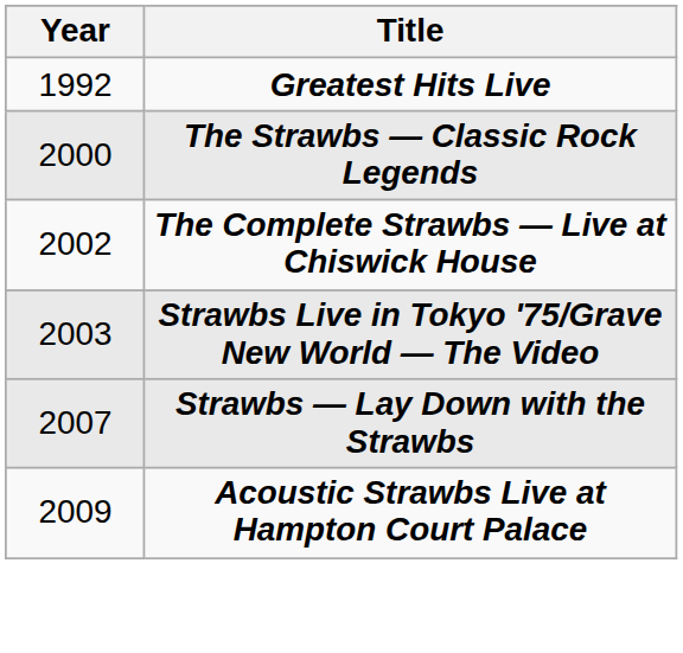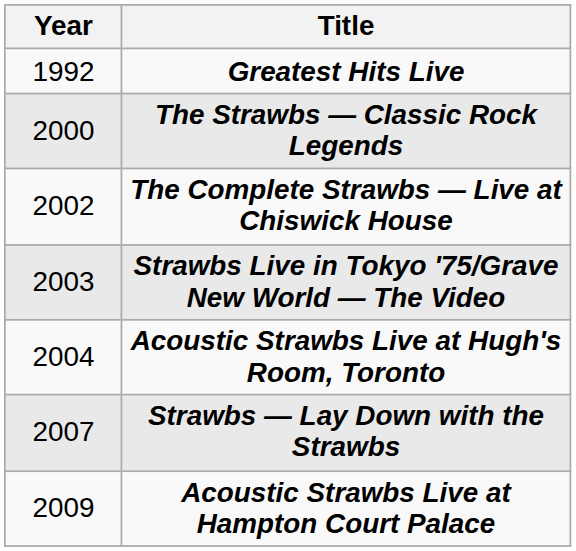+ row: 2004 | Acoustic Strawbs Live at Hugh's Room, Toronto
